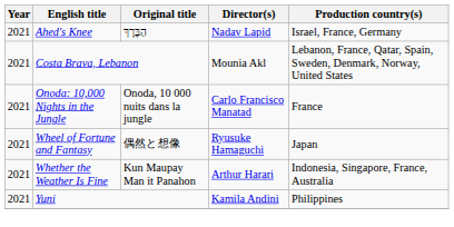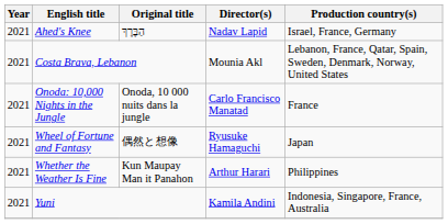Whether the Weather Is Fine | Production country(s): Indonesia, Singapore, France, Australia -> Philippines
Yuni | Production country(s): Philippines -> Indonesia, Singapore, France, Australia
